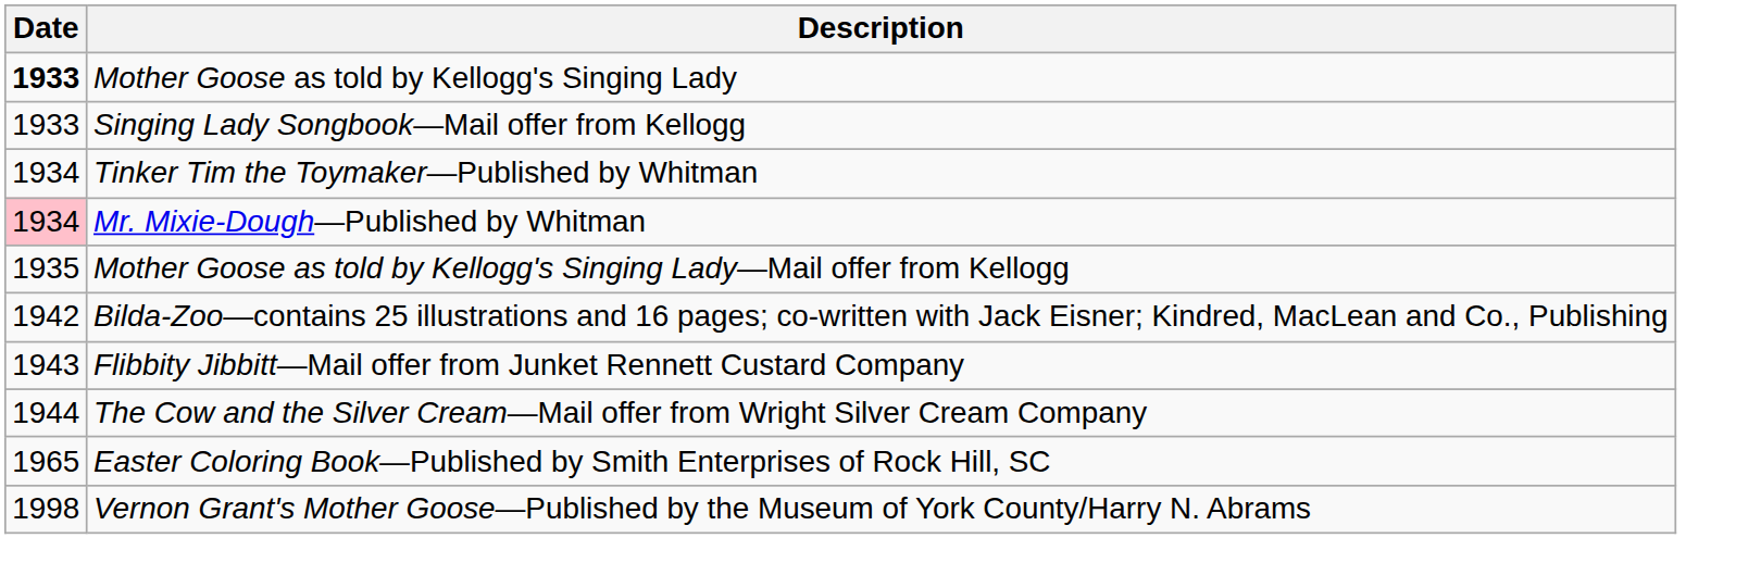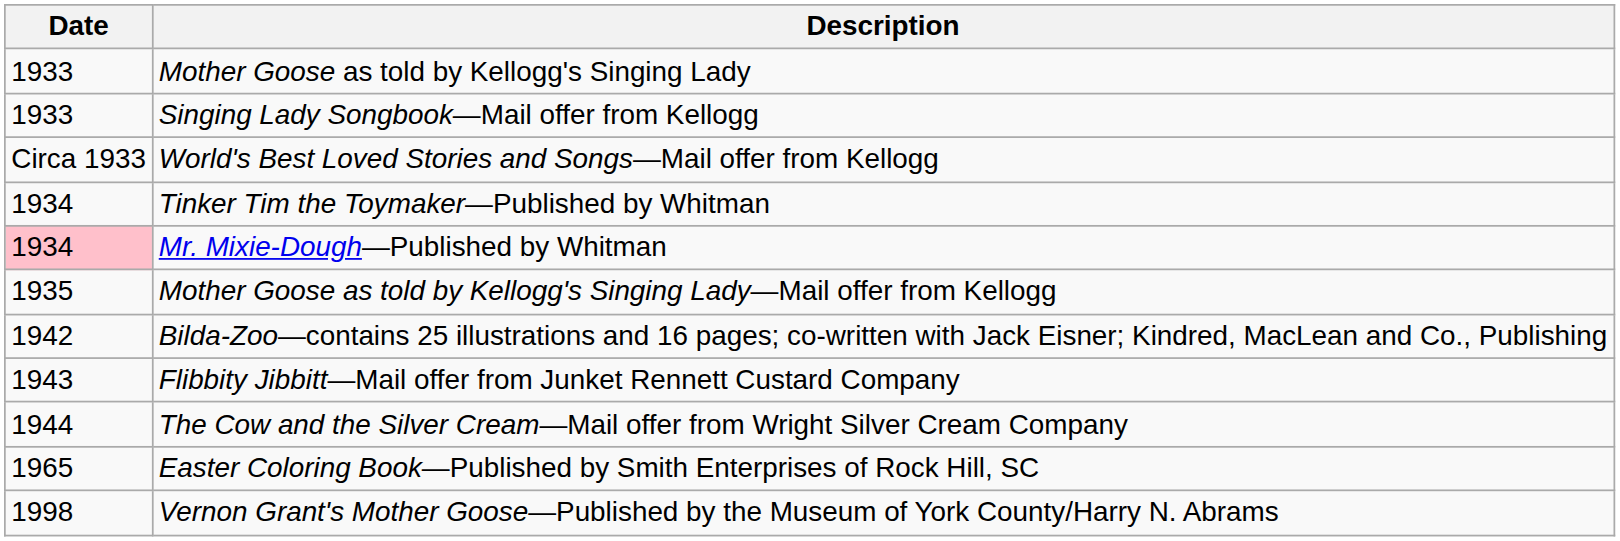Mother Goose as told by Kellogg's Singing Lady | Date: bold -> normal
+ row: Circa 1933 | World's Best Loved Stories and Songs—Mail offer from Kellogg
